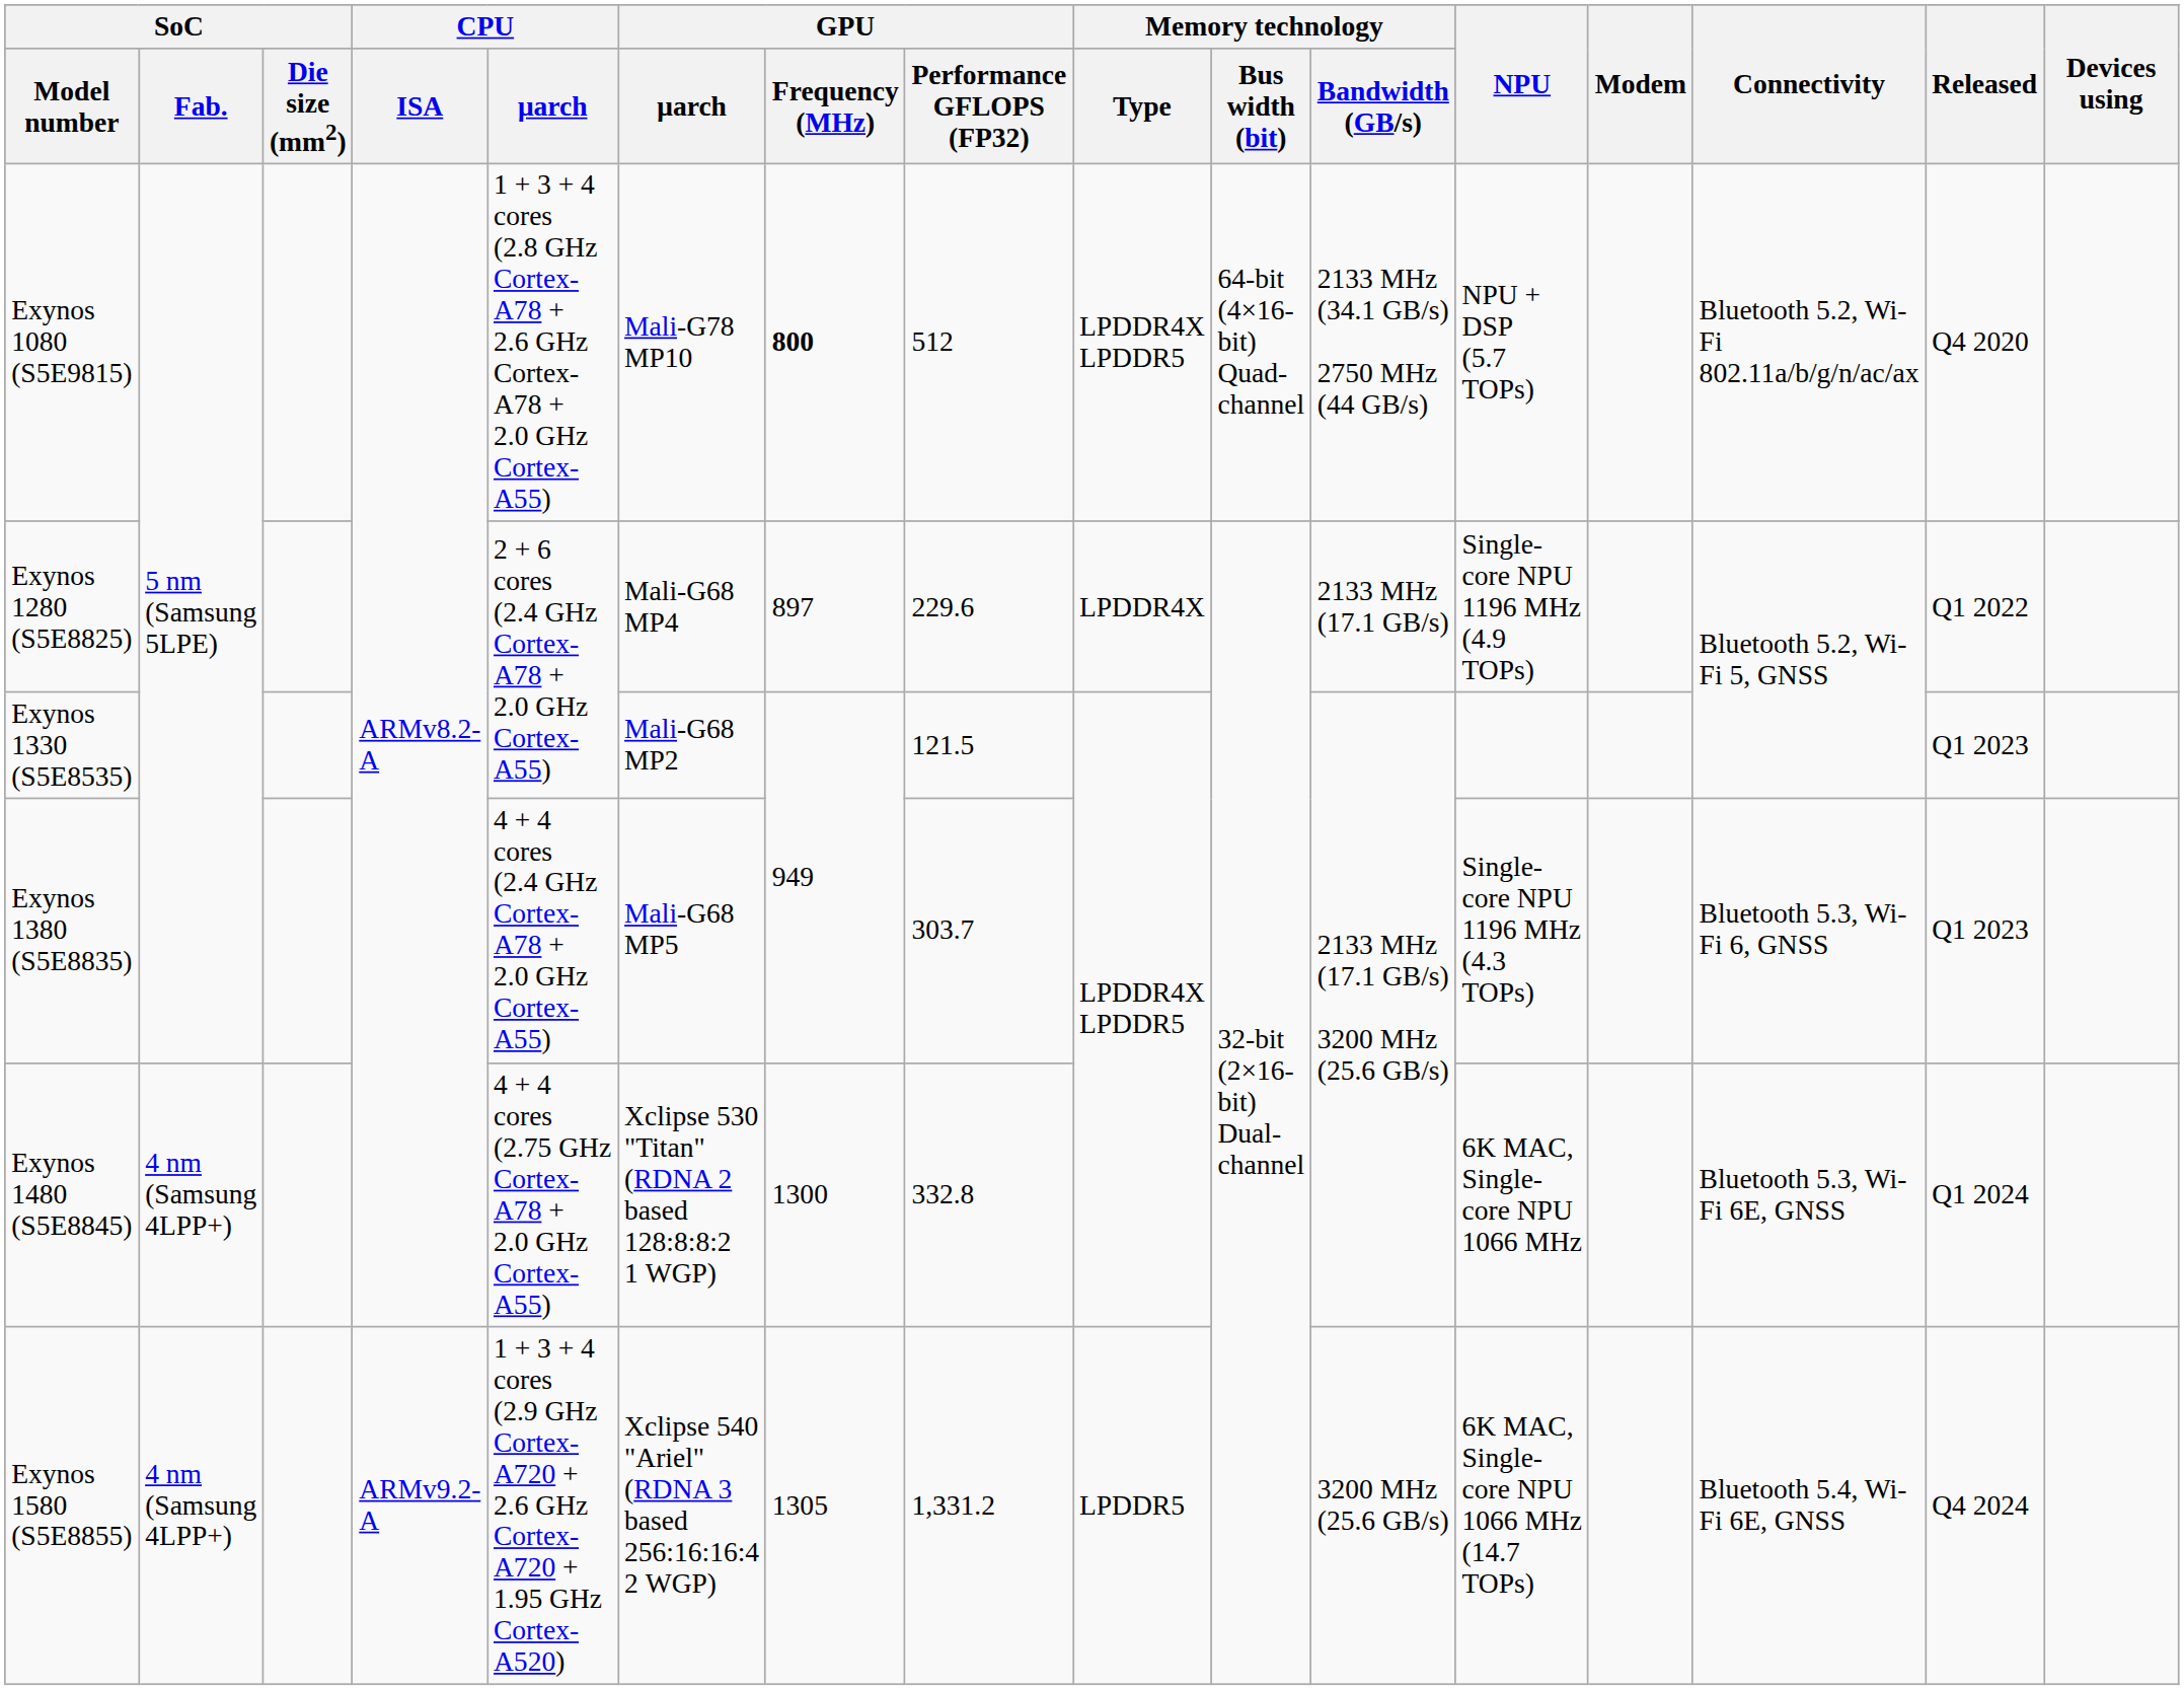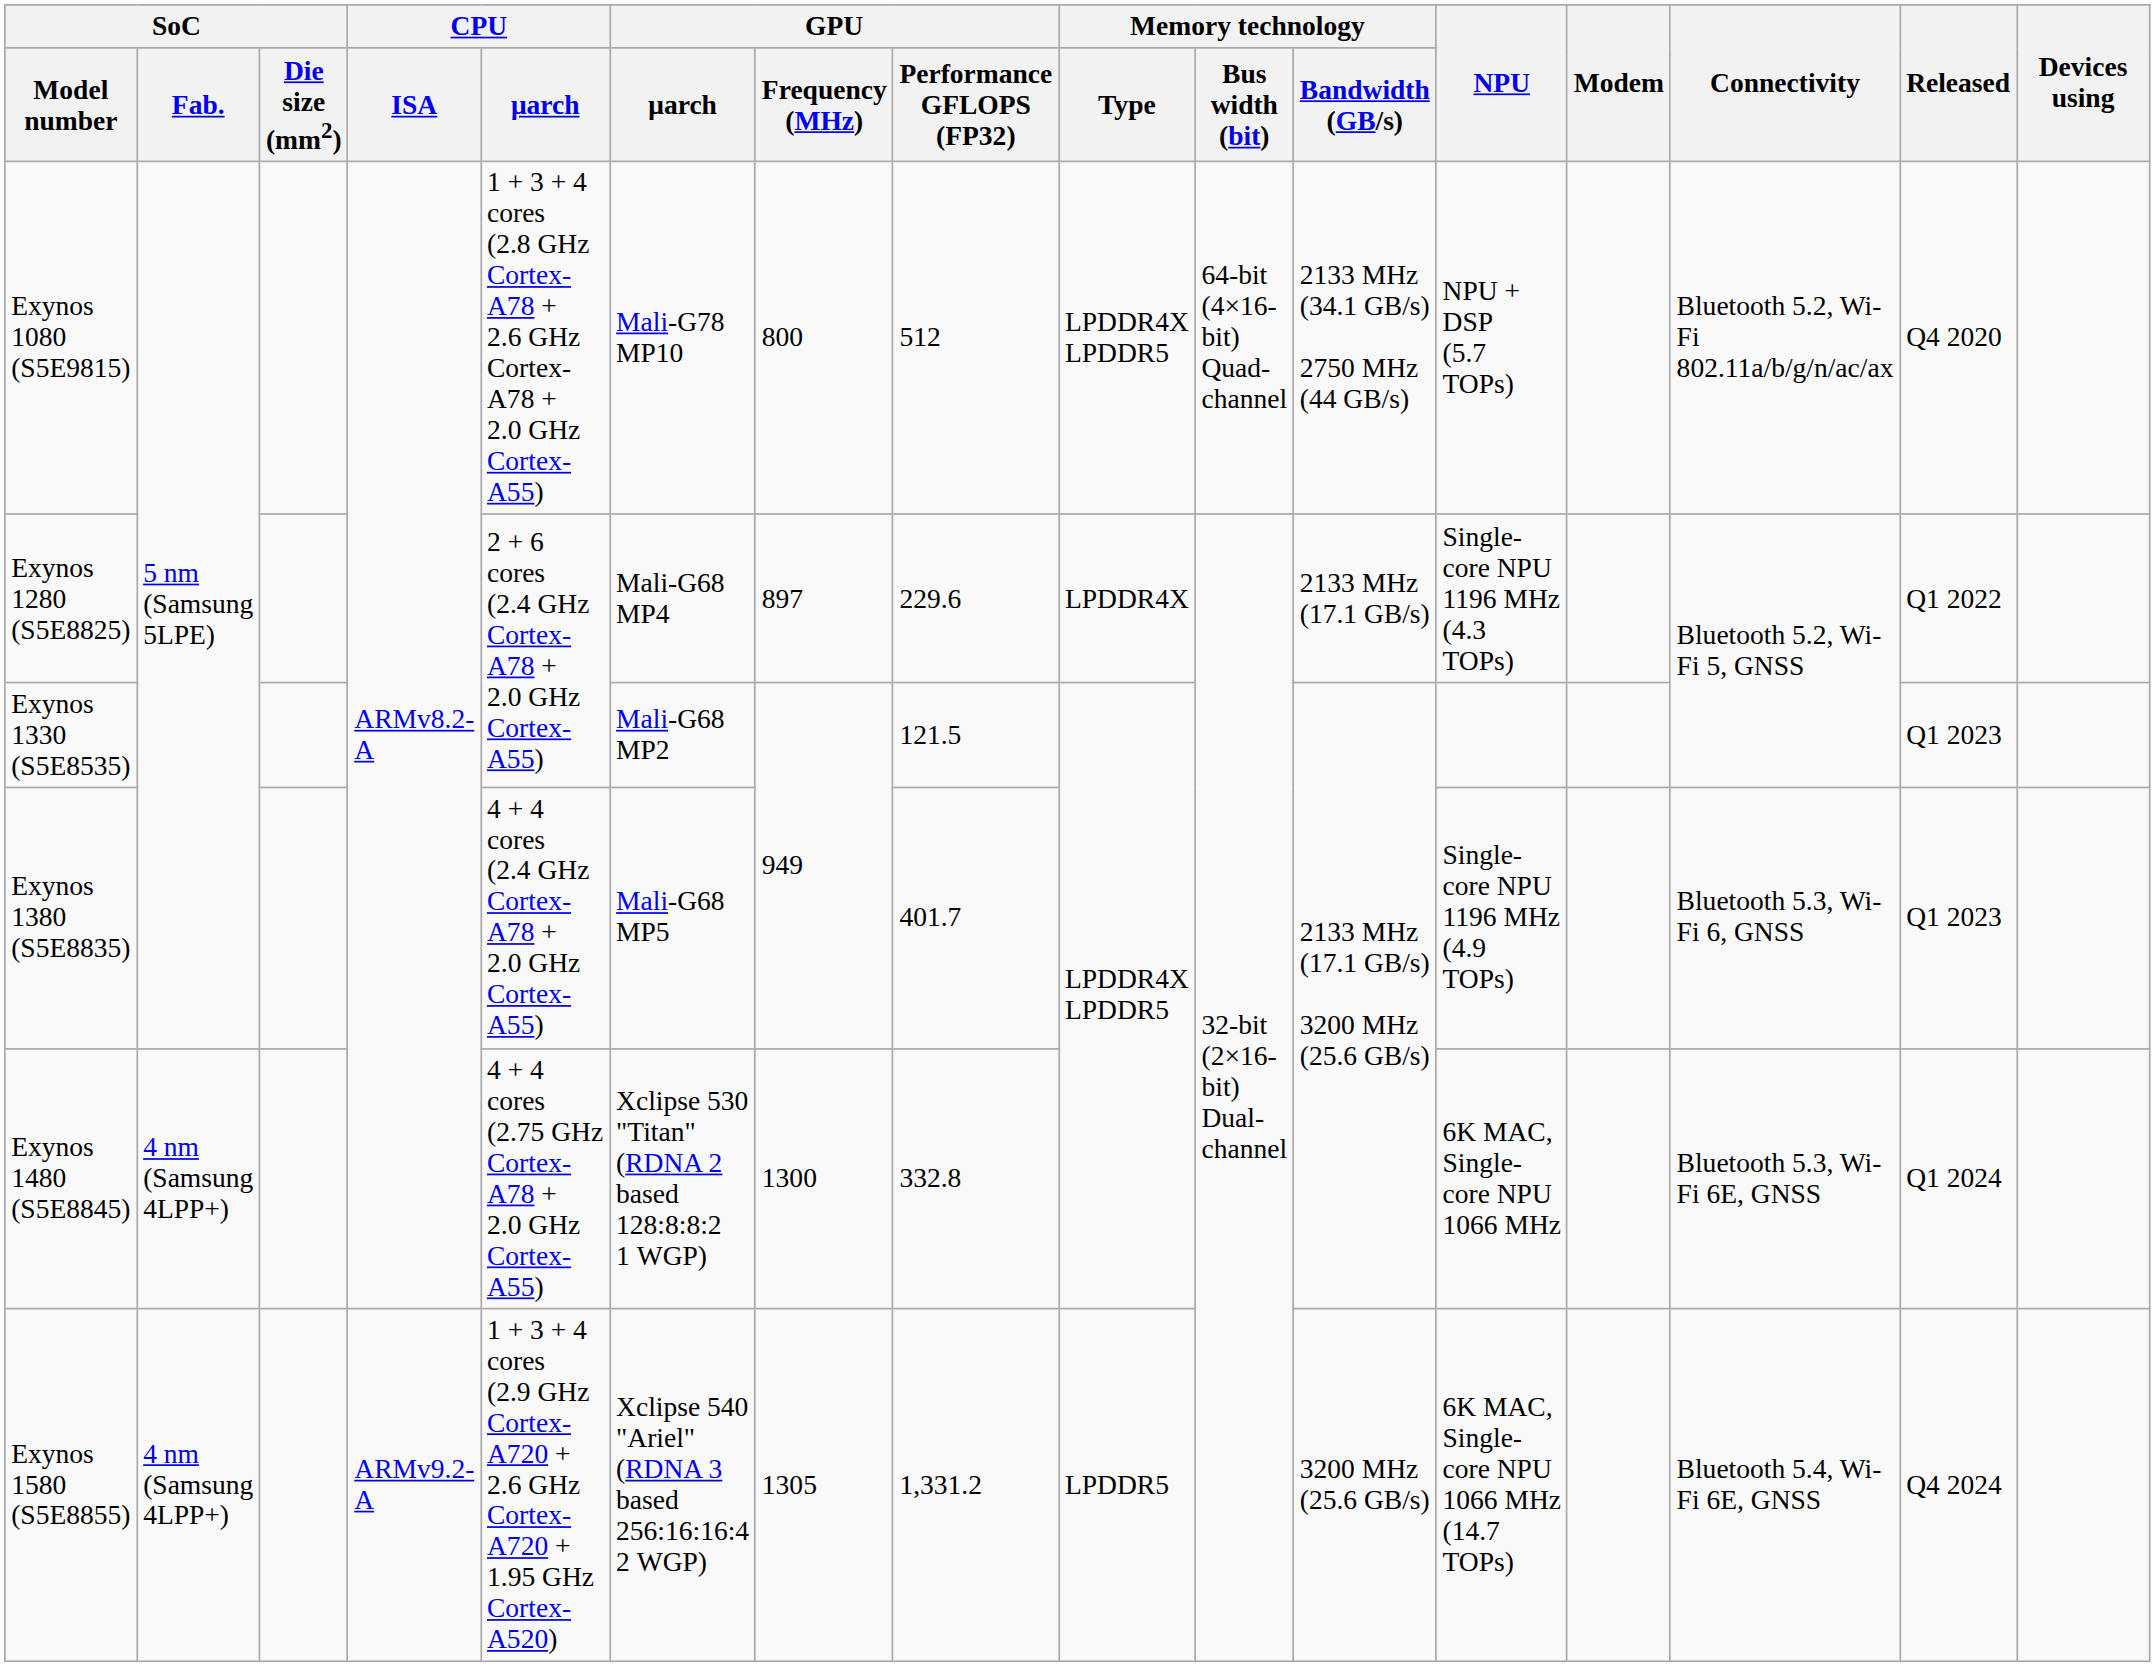Exynos 1080 (S5E9815) | GPU / Frequency (MHz): bold -> normal
Exynos 1280 (S5E8825) | NPU: Single-core NPU 1196 MHz (4.9 TOPs) -> Single-core NPU 1196 MHz (4.3 TOPs)
Exynos 1380 (S5E8835) | GPU / Performance GFLOPS (FP32): 303.7 -> 401.7
Exynos 1380 (S5E8835) | NPU: Single-core NPU 1196 MHz (4.3 TOPs) -> Single-core NPU 1196 MHz (4.9 TOPs)
